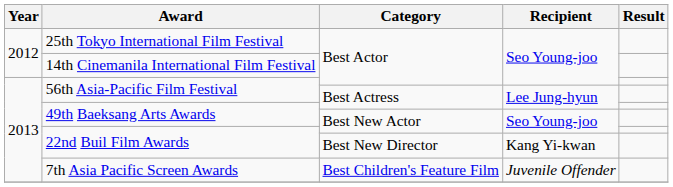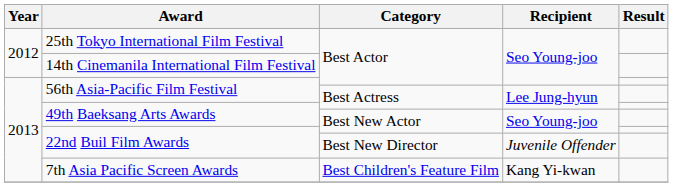22nd Buil Film Awards / Best New Director | Recipient: Kang Yi-kwan -> Juvenile Offender
7th Asia Pacific Screen Awards | Recipient: Juvenile Offender -> Kang Yi-kwan
